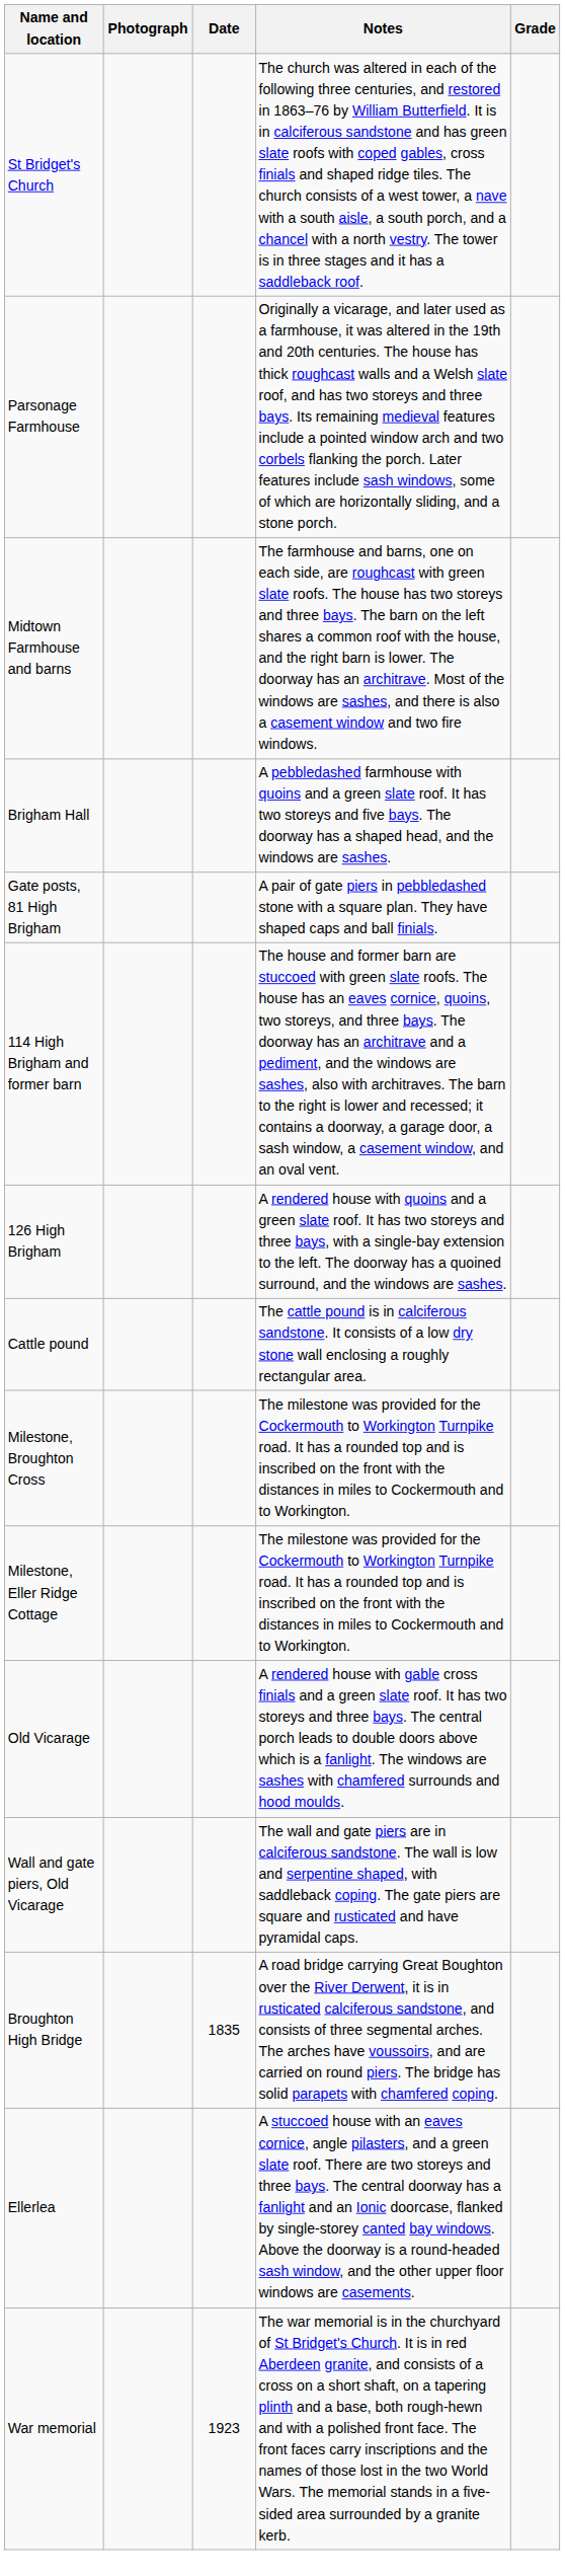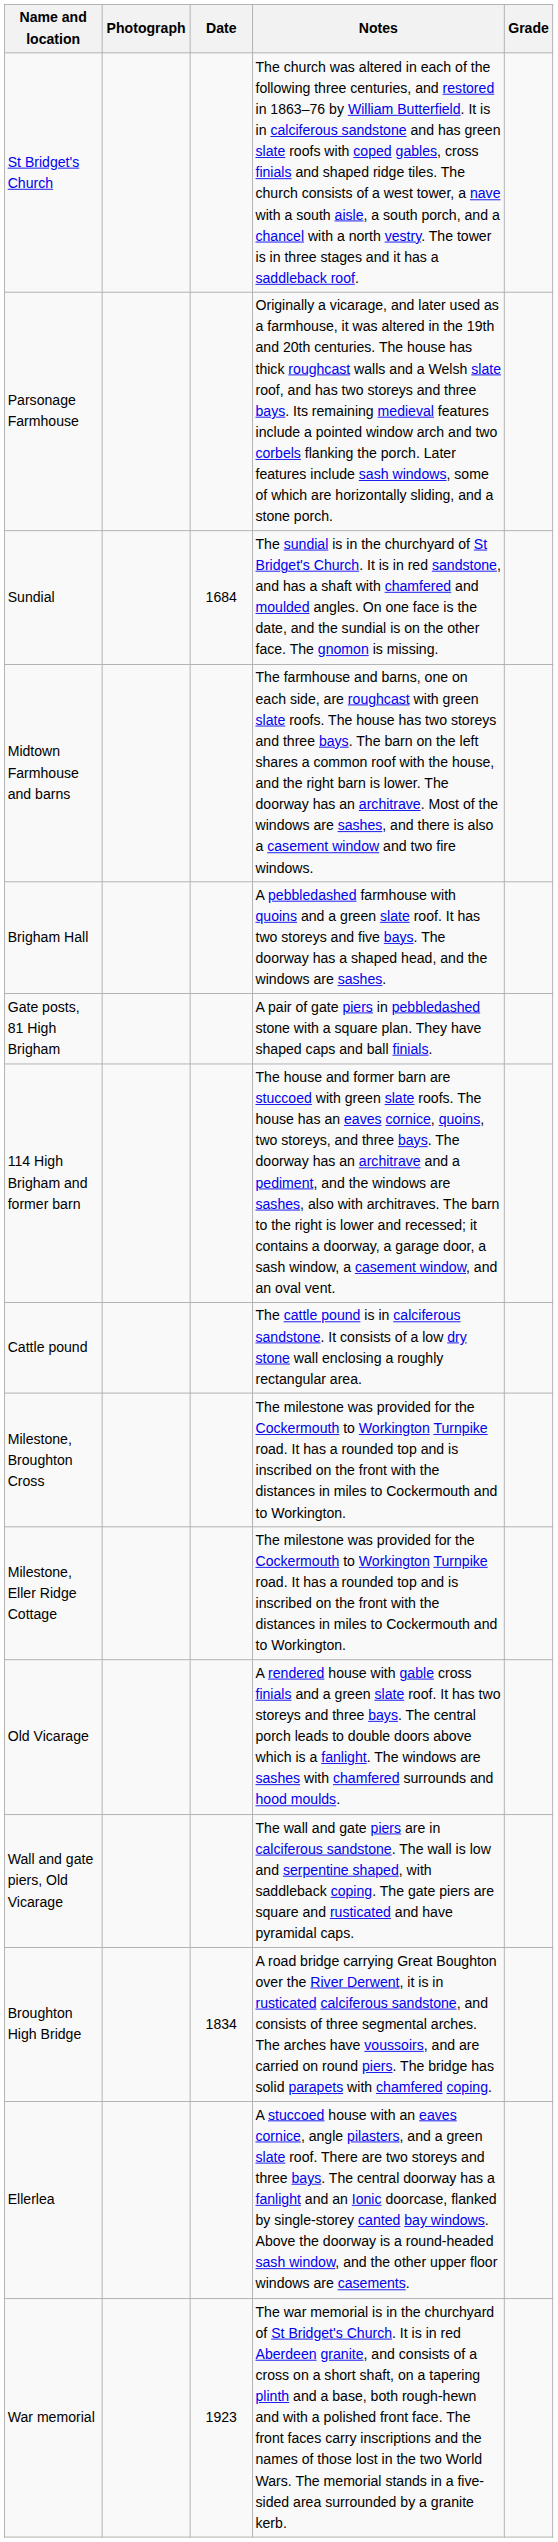+ row: Sundial | 1684 | The sundial is in the churchyard of St Bridget's Church. It is in red sandstone, and has a shaft with chamfered and moulded angles. On one face is the date, and the sundial is on the other face. The gnomon is missing.
- row: 126 High Brigham | A rendered house with quoins and a green slate roof. It has two storeys and three bays, with a single-bay extension to the left. The doorway has a quoined surround, and the windows are sashes.
Broughton High Bridge | Date: 1835 -> 1834
